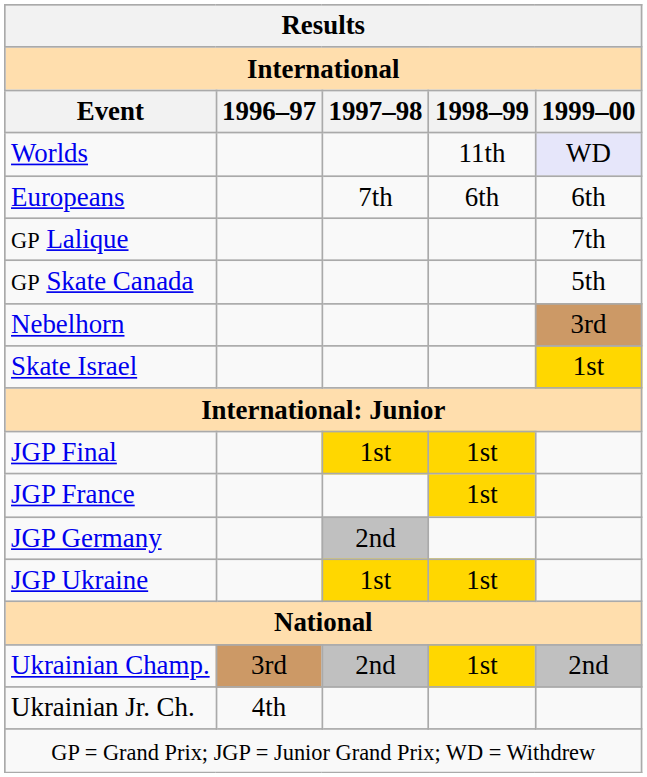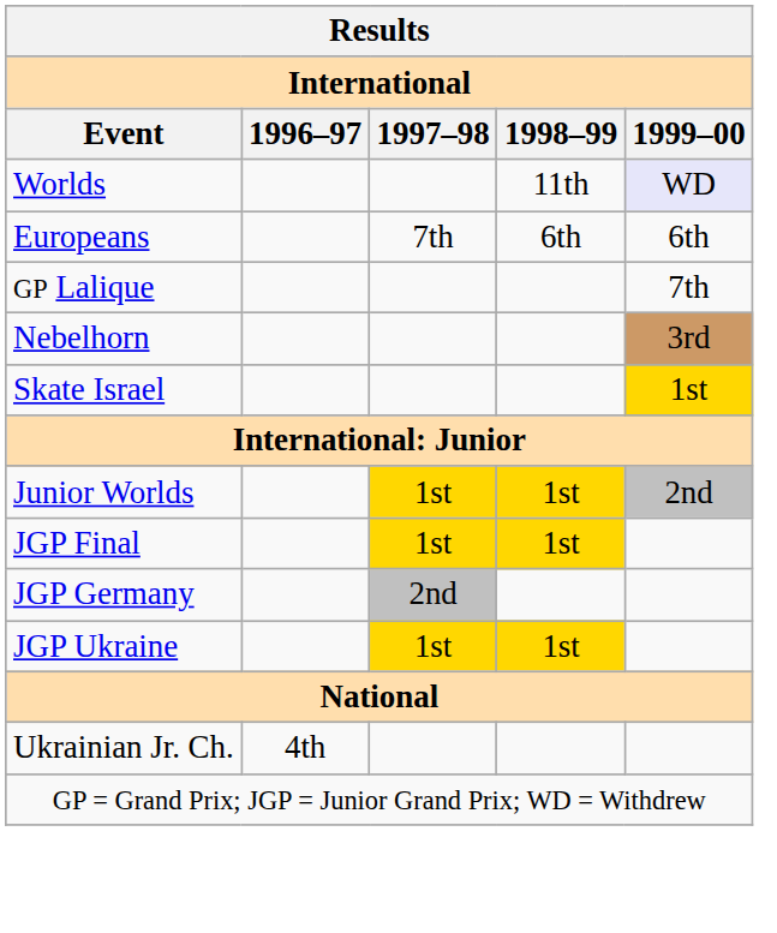- row: GP Skate Canada | 5th
+ row: Junior Worlds | 1st | 1st | 2nd
- row: JGP France | 1st
- row: Ukrainian Champ. | 3rd | 2nd | 1st | 2nd
